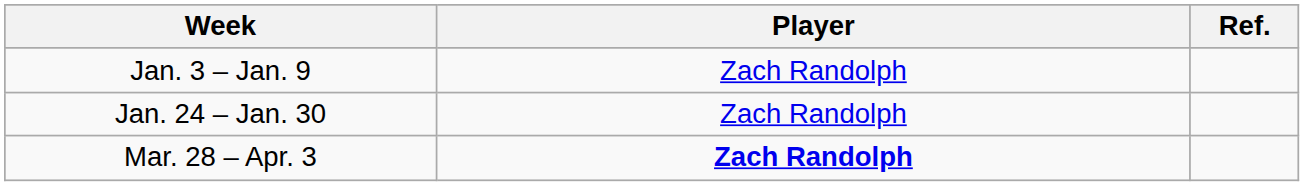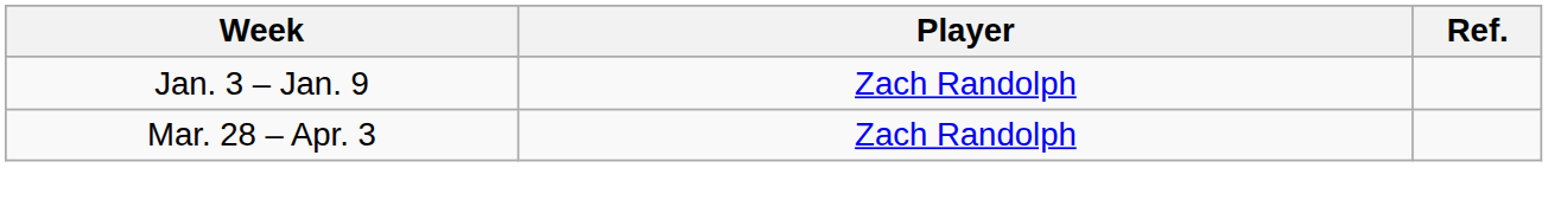- row: Jan. 24 – Jan. 30 | Zach Randolph
Mar. 28 – Apr. 3 | Player: bold -> normal
